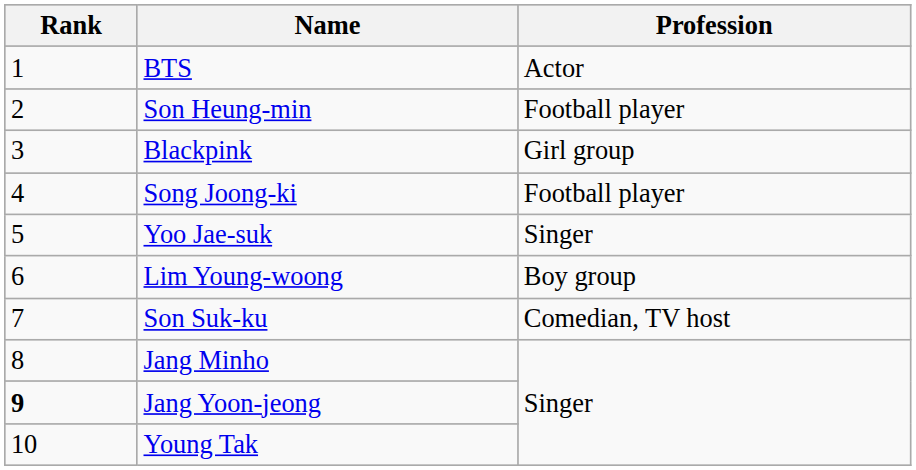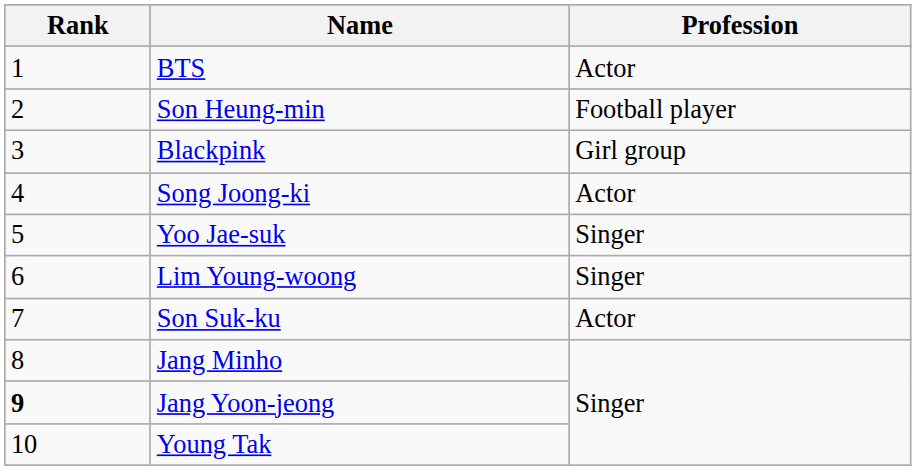Song Joong-ki | Profession: Football player -> Actor
Lim Young-woong | Profession: Boy group -> Singer
Son Suk-ku | Profession: Comedian, TV host -> Actor
